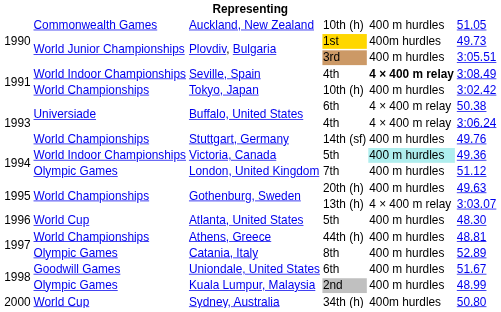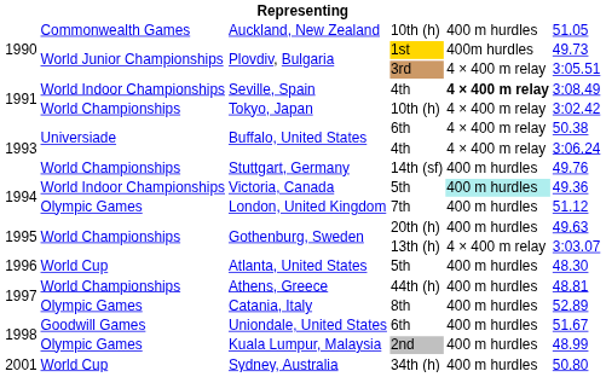Plovdiv, Bulgaria / 3rd | column 5: 400 m hurdles -> 4 × 400 m relay
Tokyo, Japan | column 5: 400 m hurdles -> 4 × 400 m relay
Sydney, Australia | column 1: 2000 -> 2001
Sydney, Australia | column 5: 400m hurdles -> 400 m hurdles
